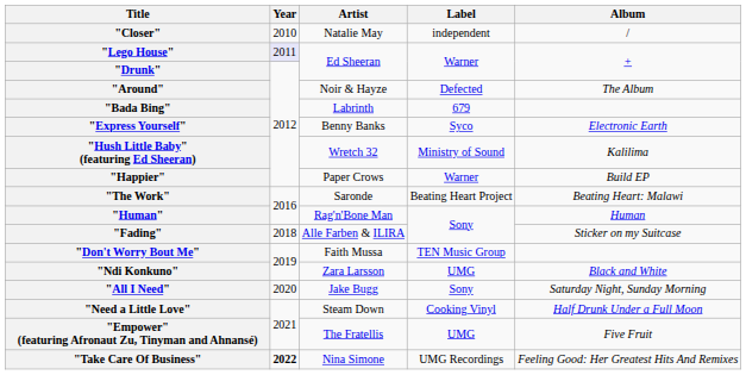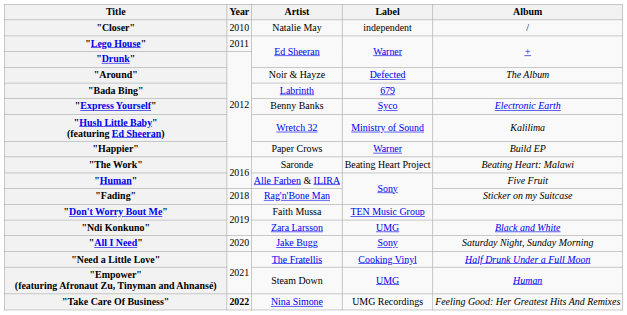"Lego House" | Year: lavender background -> no background
"Human" | Artist: Rag'n'Bone Man -> Alle Farben & ILIRA
"Human" | Album: Human -> Five Fruit
"Fading" | Artist: Alle Farben & ILIRA -> Rag'n'Bone Man
"Need a Little Love" | Artist: Steam Down -> The Fratellis
"Empower" (featuring Afronaut Zu, Tinyman and Ahnansé) | Artist: The Fratellis -> Steam Down
"Empower" (featuring Afronaut Zu, Tinyman and Ahnansé) | Album: Five Fruit -> Human
